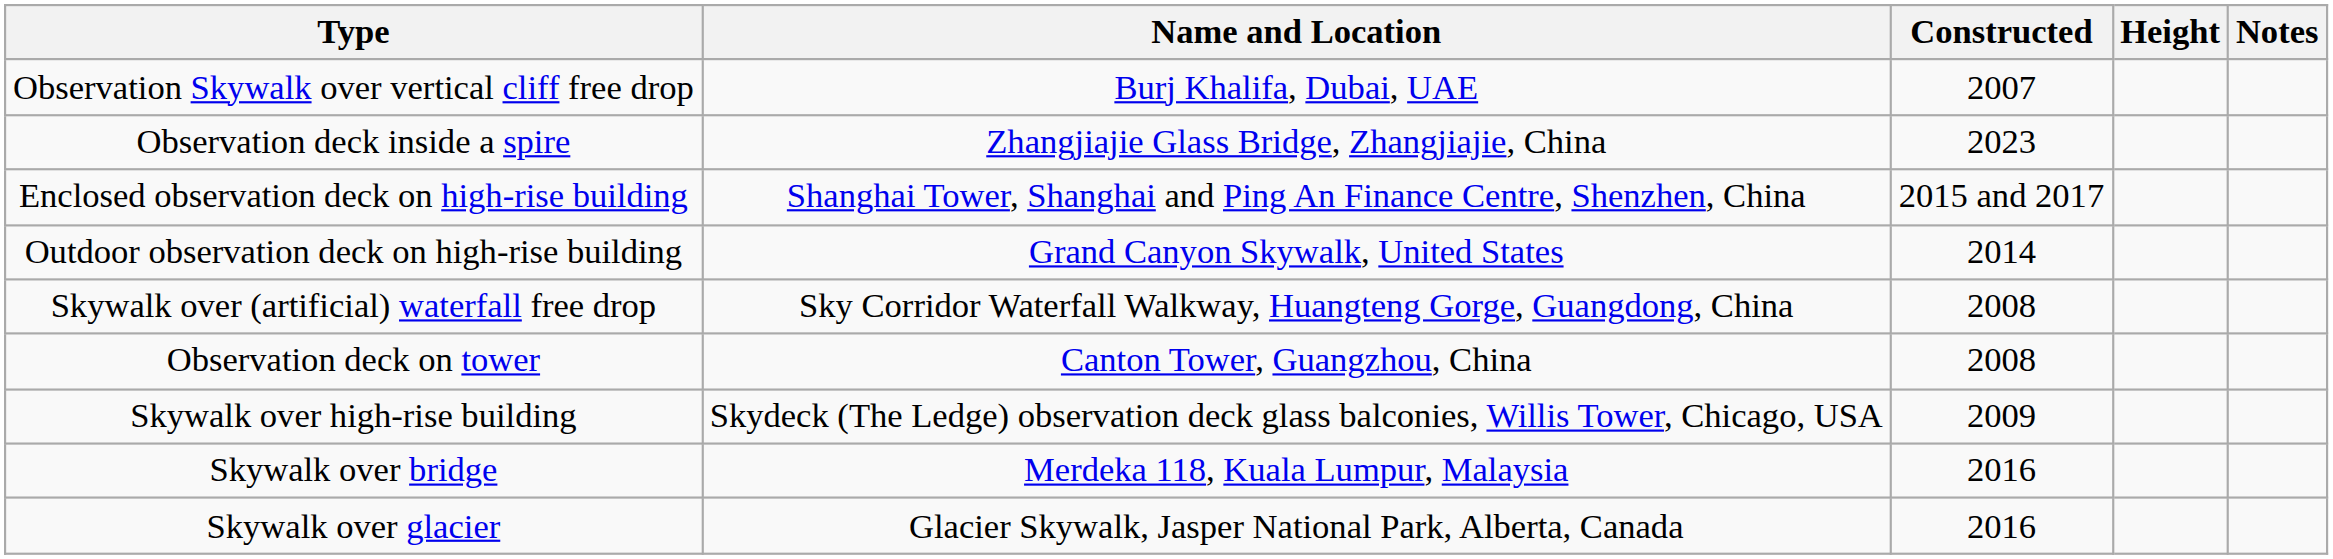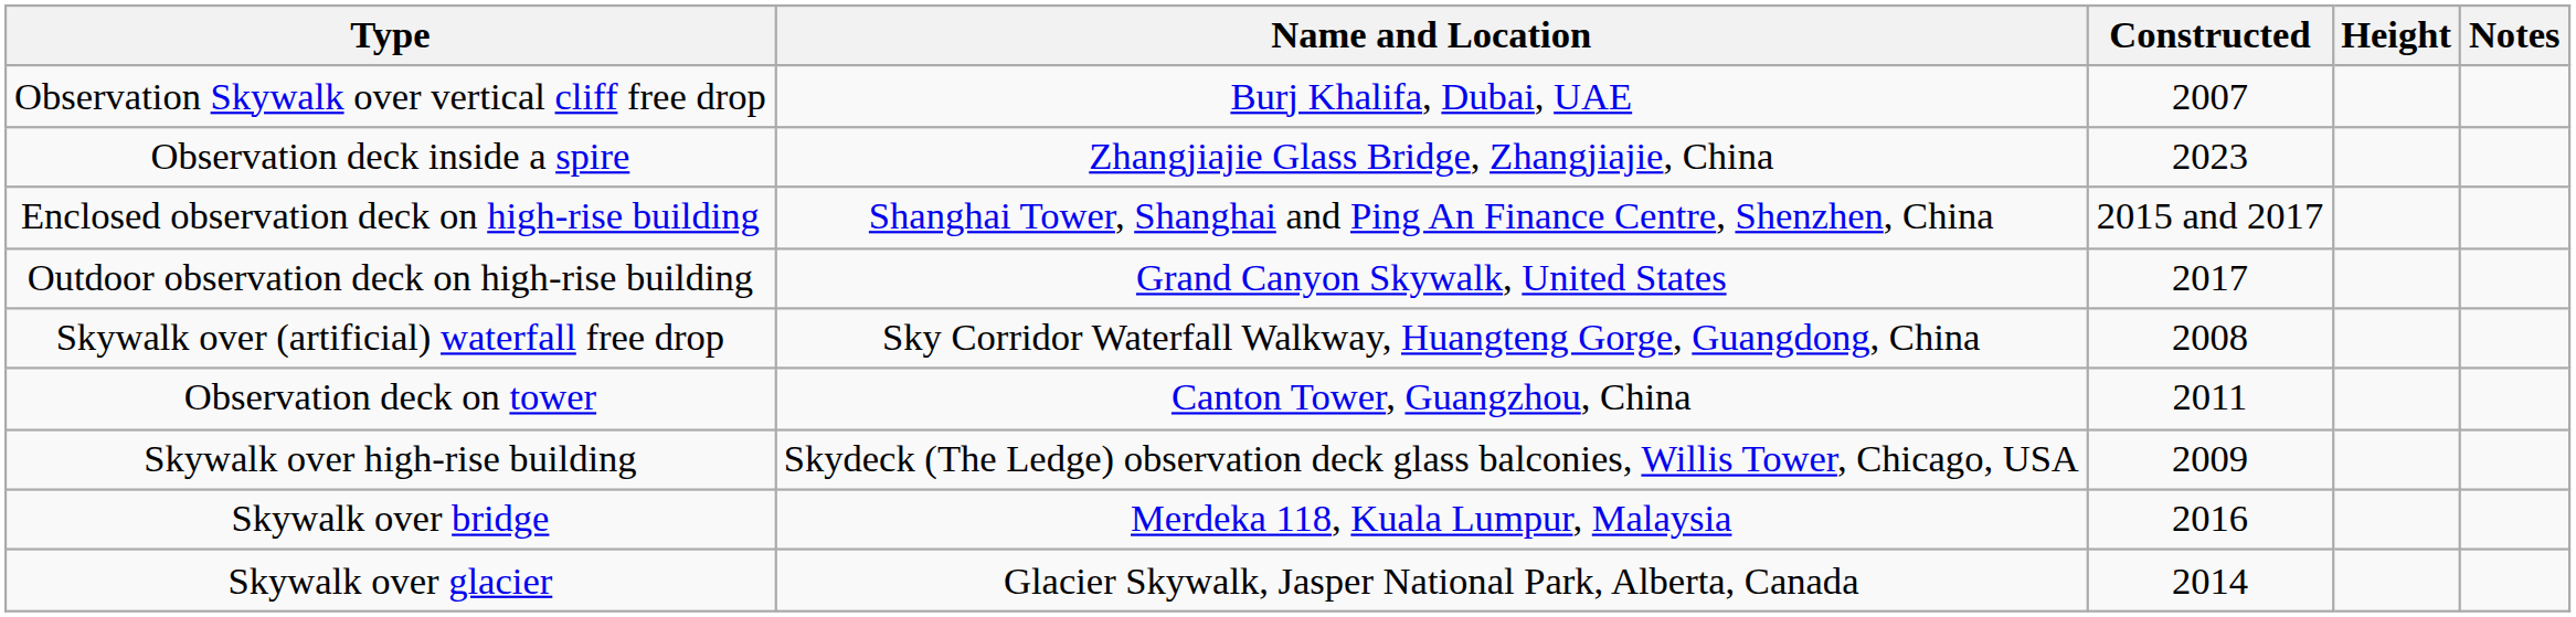Outdoor observation deck on high-rise building | Constructed: 2014 -> 2017
Observation deck on tower | Constructed: 2008 -> 2011
Skywalk over glacier | Constructed: 2016 -> 2014
